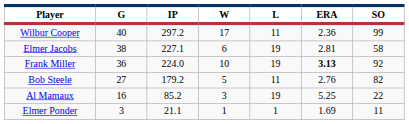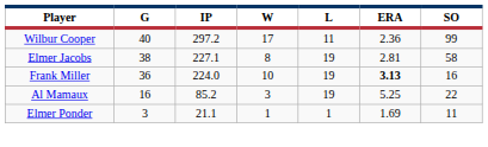Elmer Jacobs | W: 6 -> 8
Frank Miller | SO: 92 -> 16
- row: Bob Steele | 27 | 179.2 | 5 | 11 | 2.76 | 82
